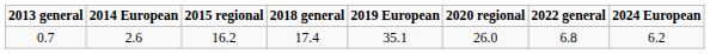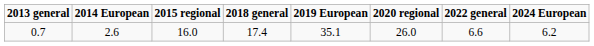0.7 | 2015 regional: 16.2 -> 16.0
0.7 | 2022 general: 6.8 -> 6.6
